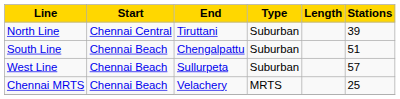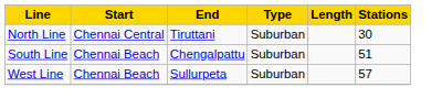North Line | Stations: 39 -> 30
- row: Chennai MRTS | Chennai Beach | Velachery | MRTS | 25
